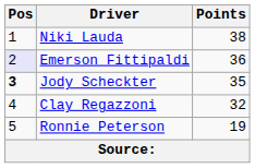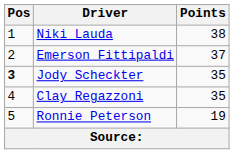Emerson Fittipaldi | Pos: lavender background -> no background
Emerson Fittipaldi | Points: 36 -> 37
Clay Regazzoni | Points: 32 -> 35
